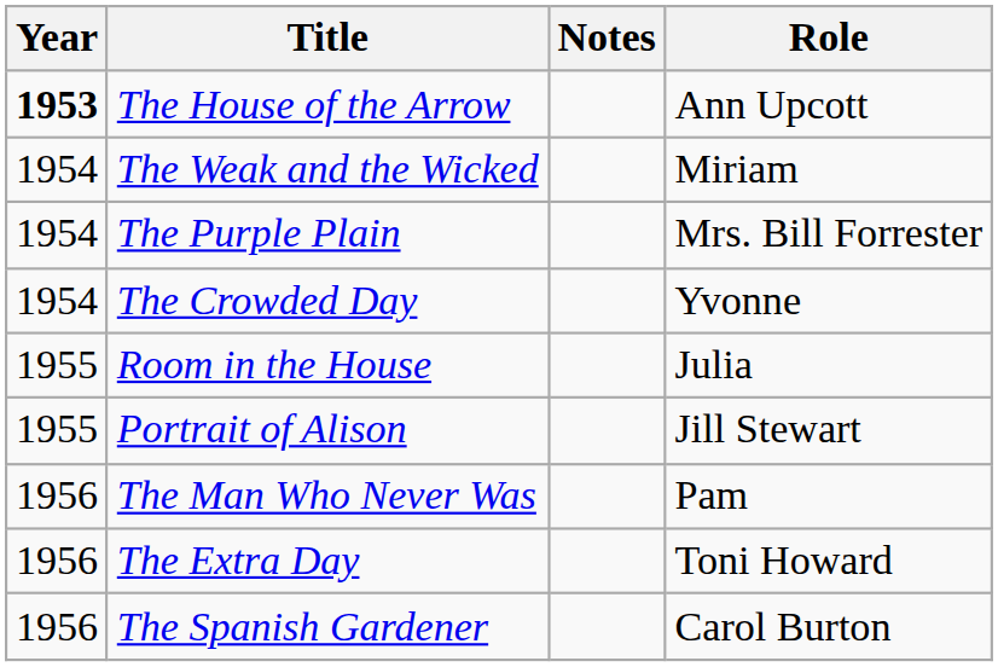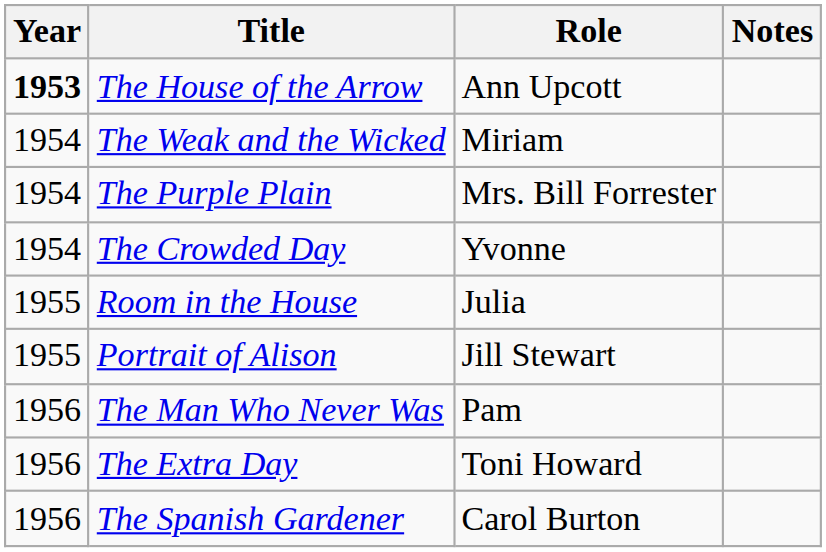columns swapped: Role <-> Notes
